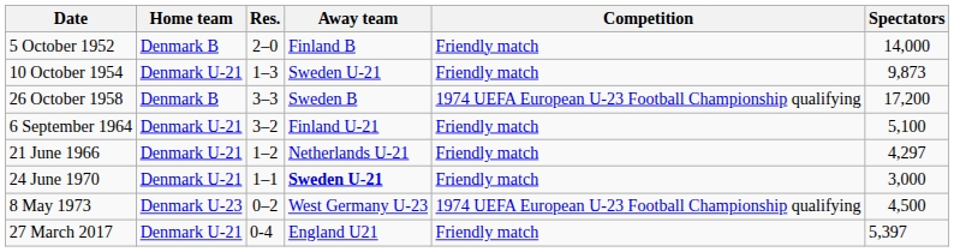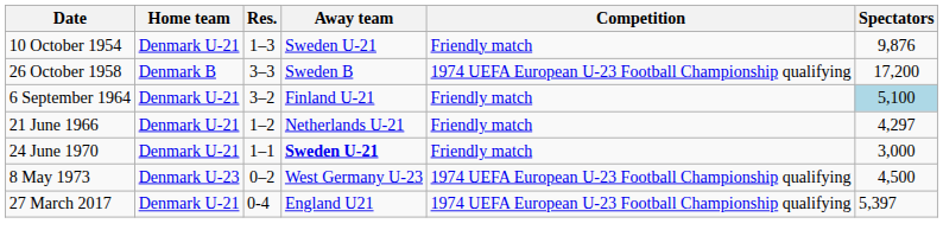- row: 5 October 1952 | Denmark B | 2–0 | Finland B | Friendly match | 14,000
10 October 1954 | Spectators: 9,873 -> 9,876
6 September 1964 | Spectators: no background -> lightblue background
27 March 2017 | Competition: Friendly match -> 1974 UEFA European U-23 Football Championship qualifying
